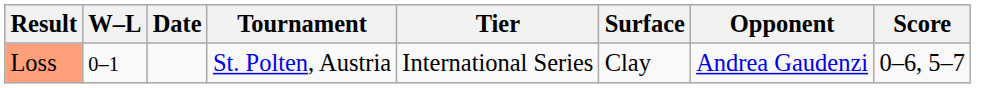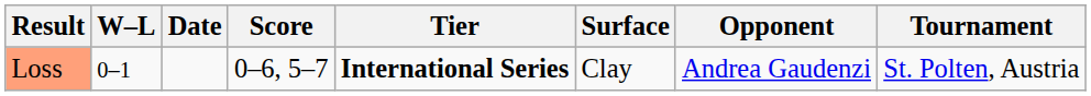columns swapped: Tournament <-> Score
Loss | Tier: normal -> bold
